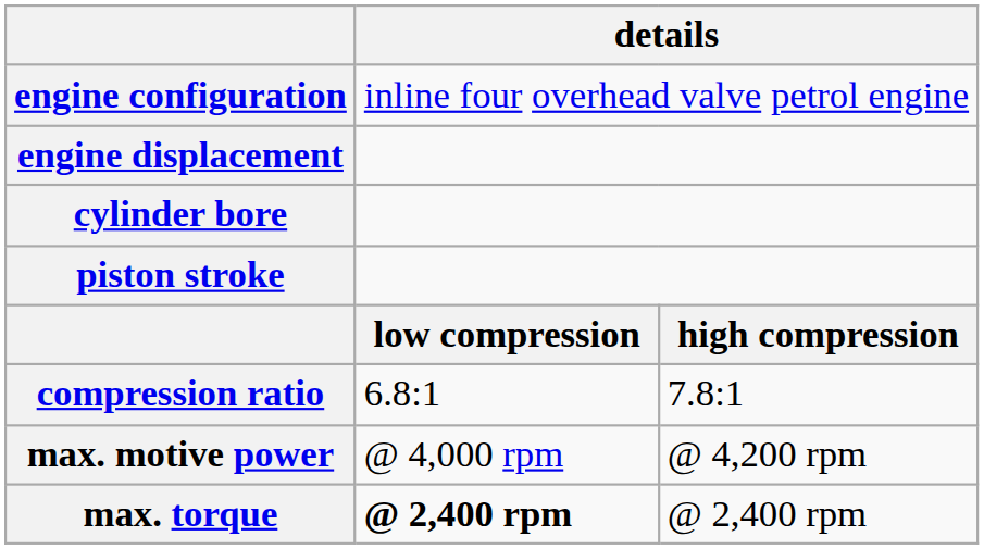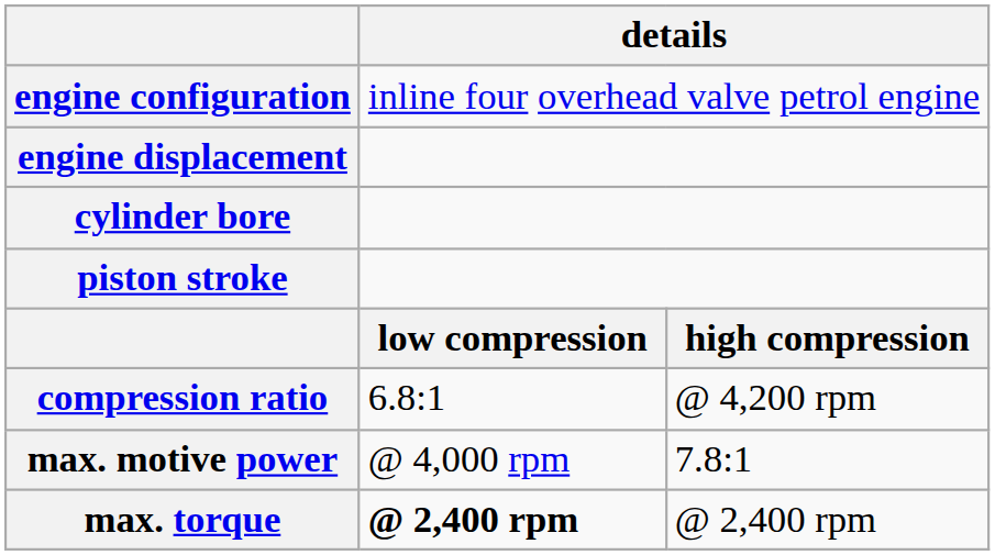compression ratio | column 3: 7.8:1 -> @ 4,200 rpm
max. motive power | column 3: @ 4,200 rpm -> 7.8:1
